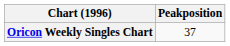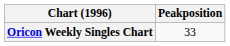Oricon Weekly Singles Chart | Peakposition: 37 -> 33
